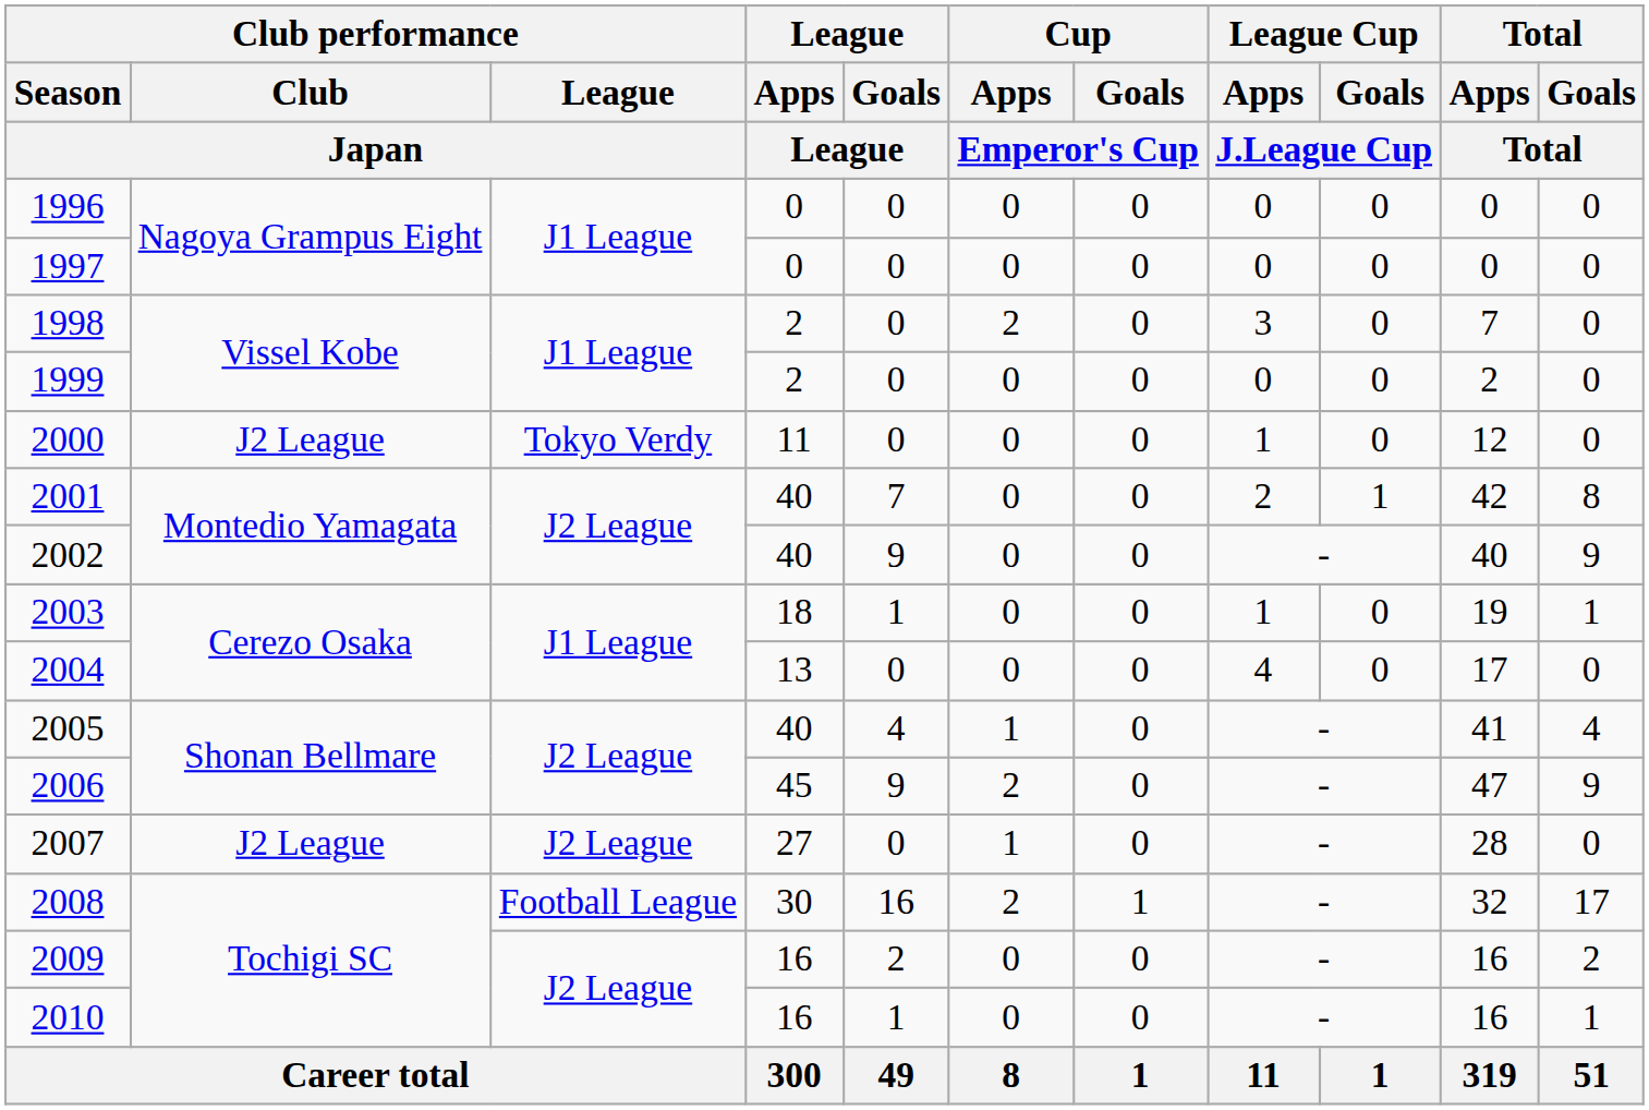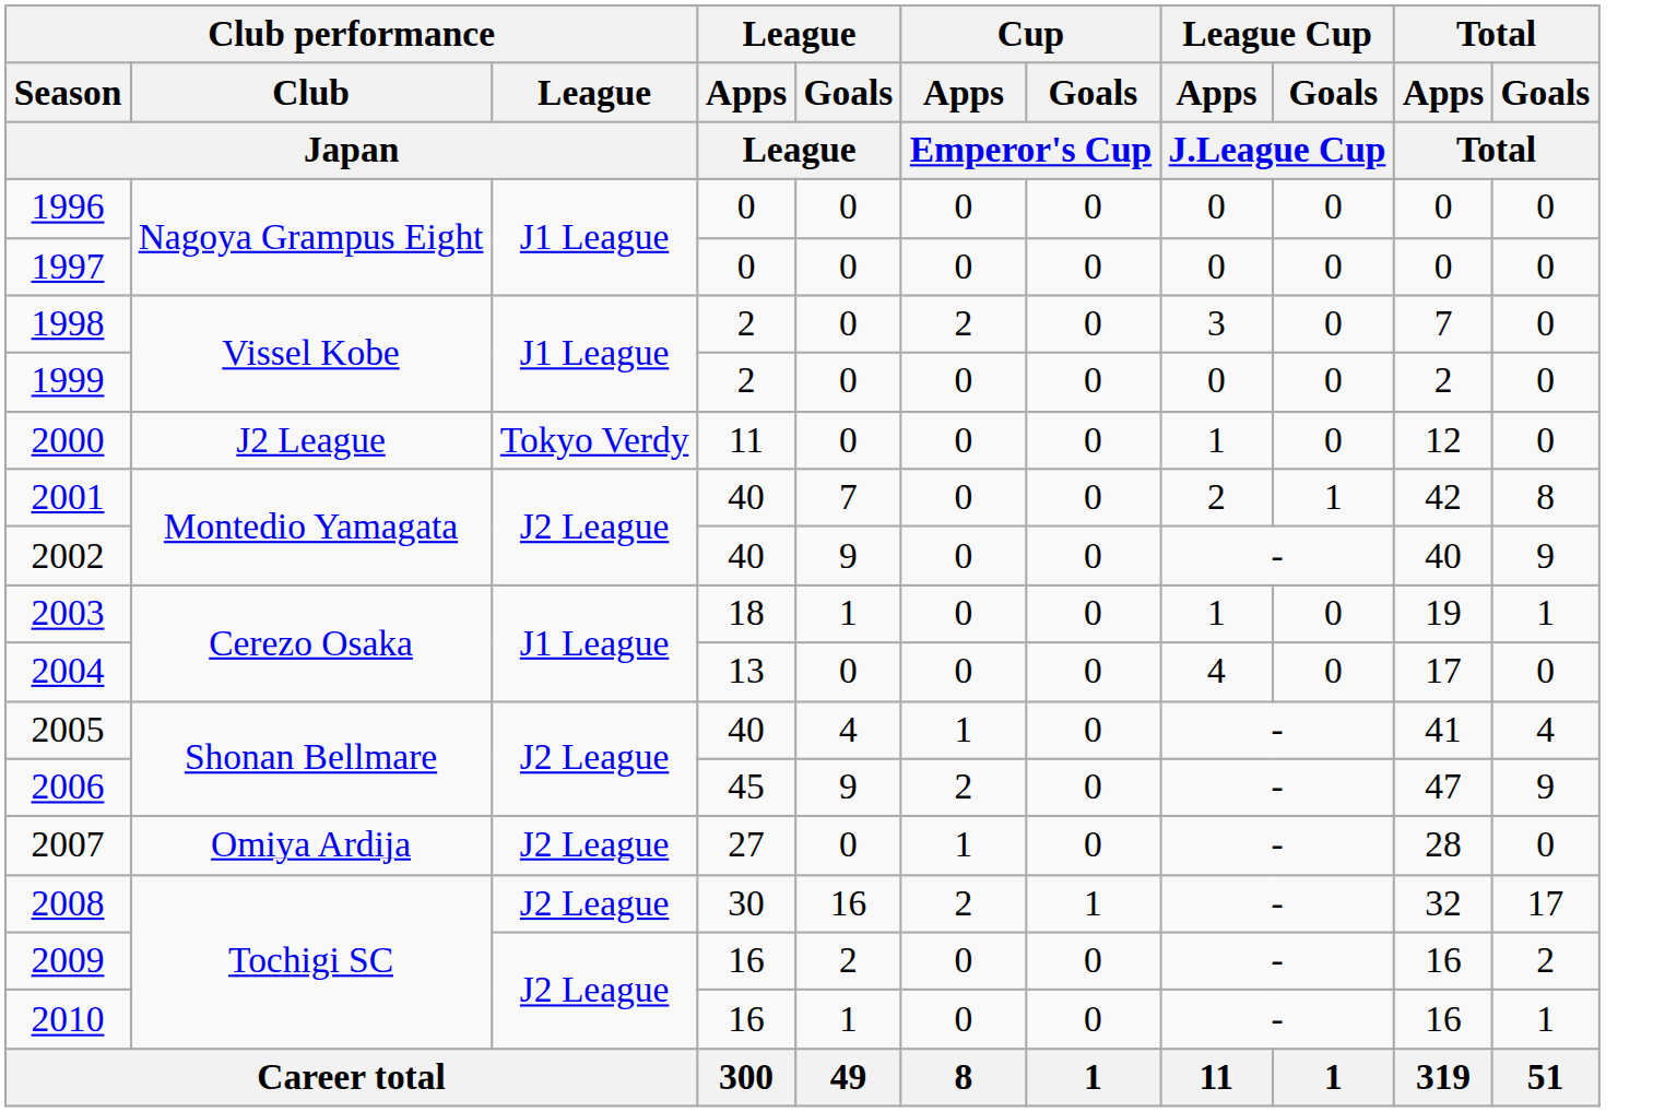2007 | Club performance / Club / Japan: J2 League -> Omiya Ardija
2008 | Club performance / League / Japan: Football League -> J2 League
